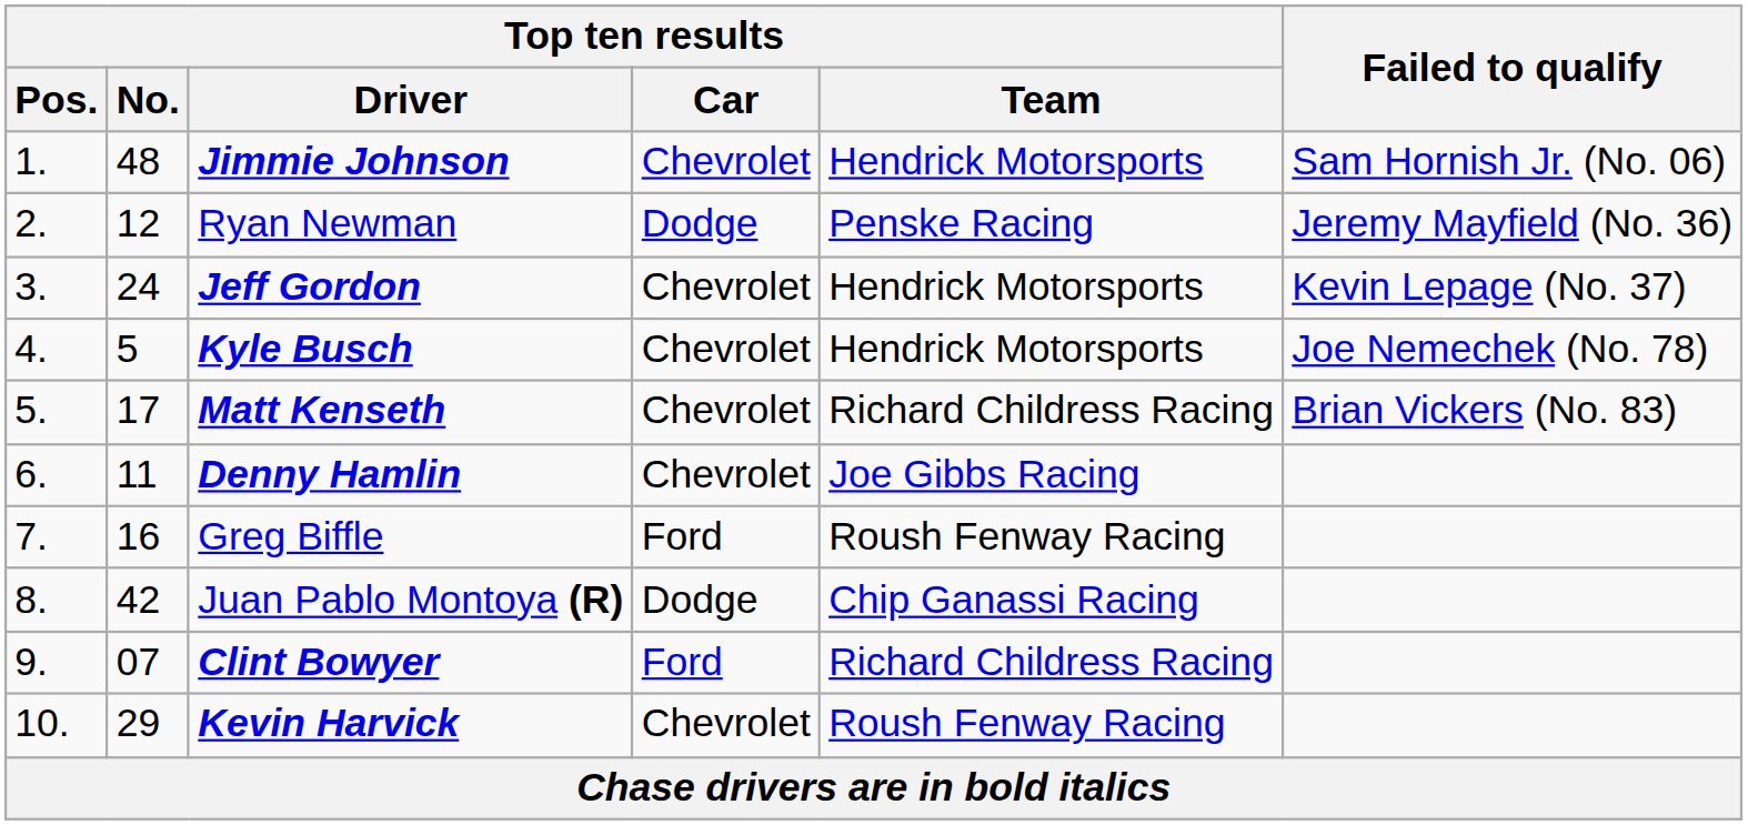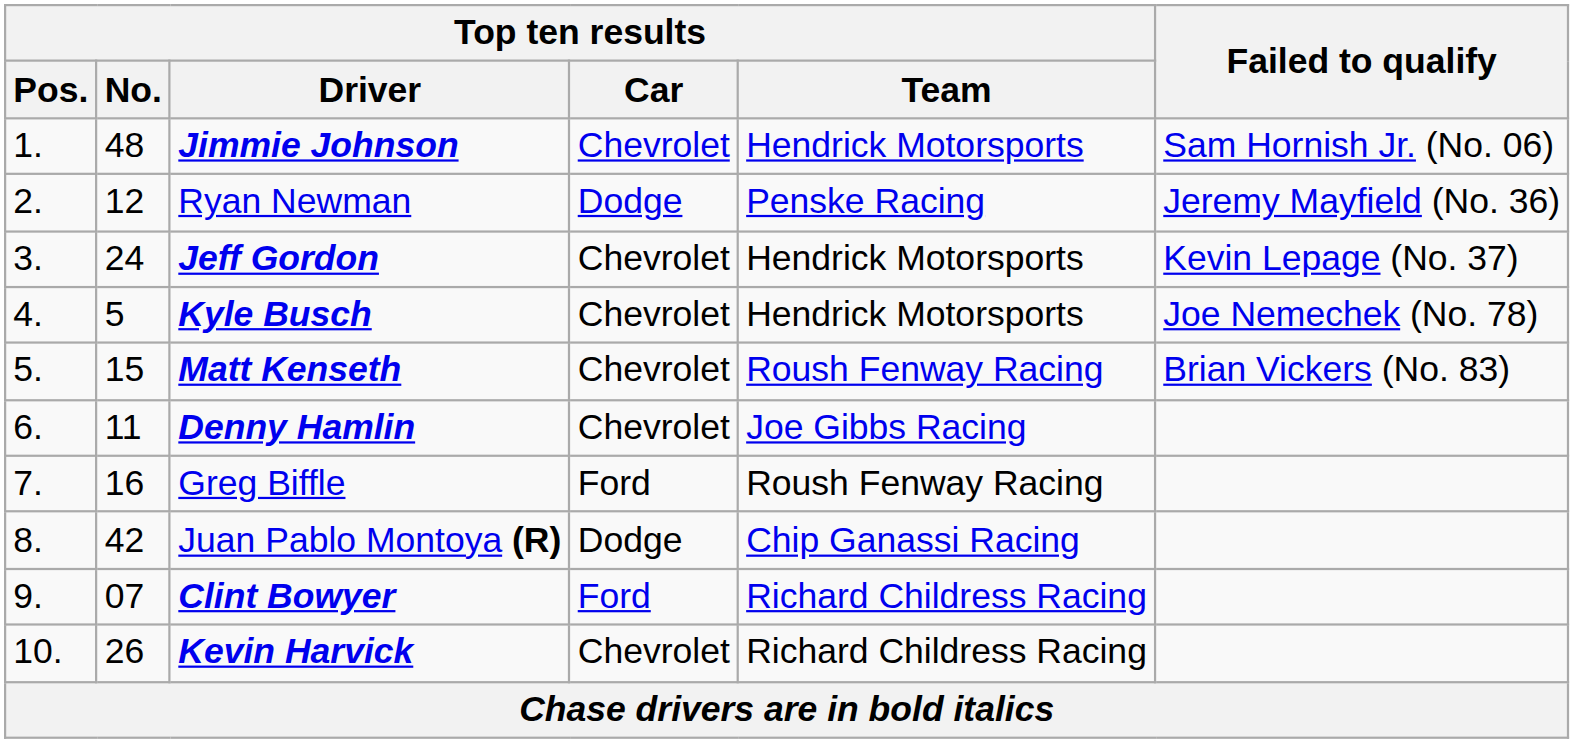Matt Kenseth | Top ten results / No.: 17 -> 15
Matt Kenseth | Top ten results / Team: Richard Childress Racing -> Roush Fenway Racing
Kevin Harvick | Top ten results / No.: 29 -> 26
Kevin Harvick | Top ten results / Team: Roush Fenway Racing -> Richard Childress Racing
